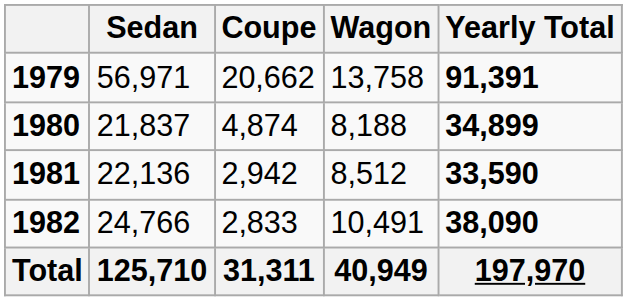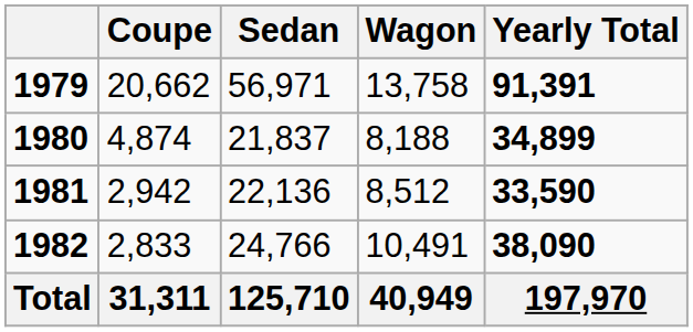columns swapped: Coupe <-> Sedan
